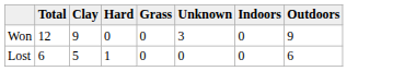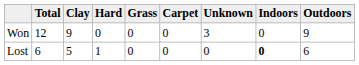+ column: Carpet | 0 | 0
Lost | Indoors: normal -> bold
